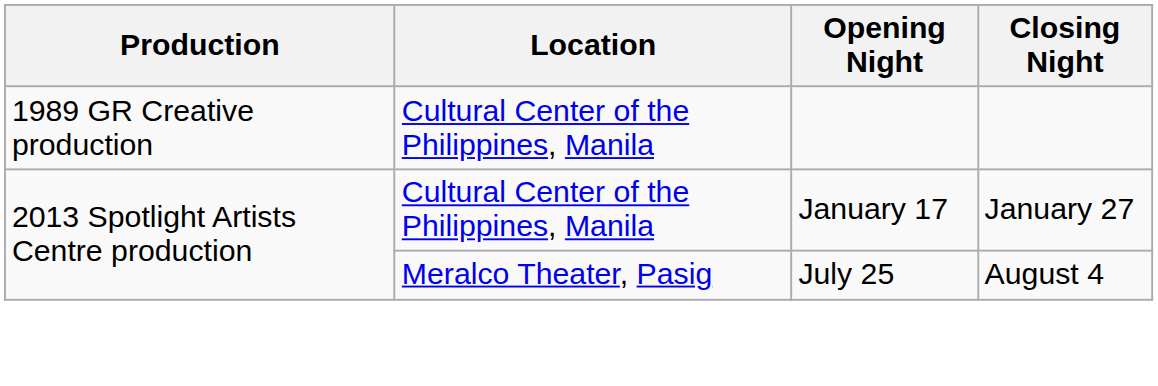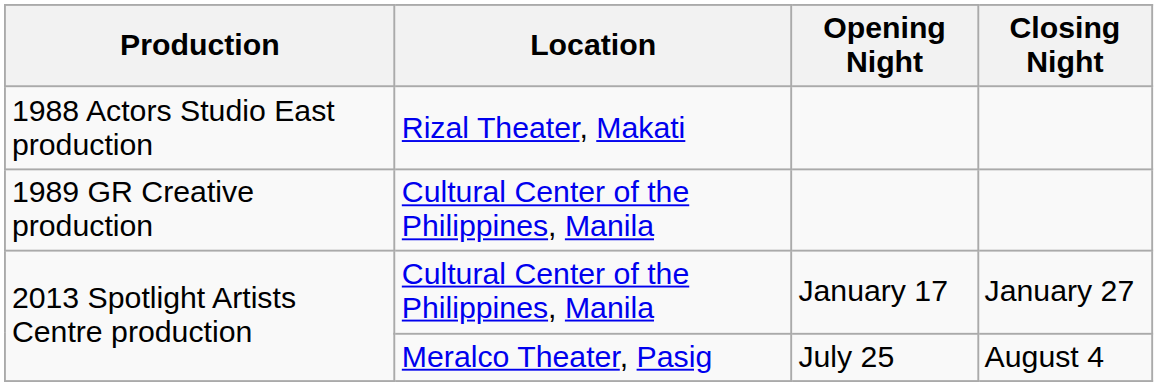+ row: 1988 Actors Studio East production | Rizal Theater, Makati
